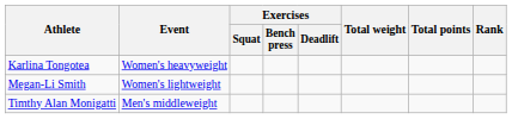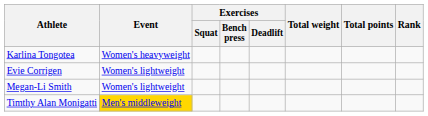+ row: Evie Corrigen | Women's lightweight
Timthy Alan Monigatti | Event: no background -> gold background
